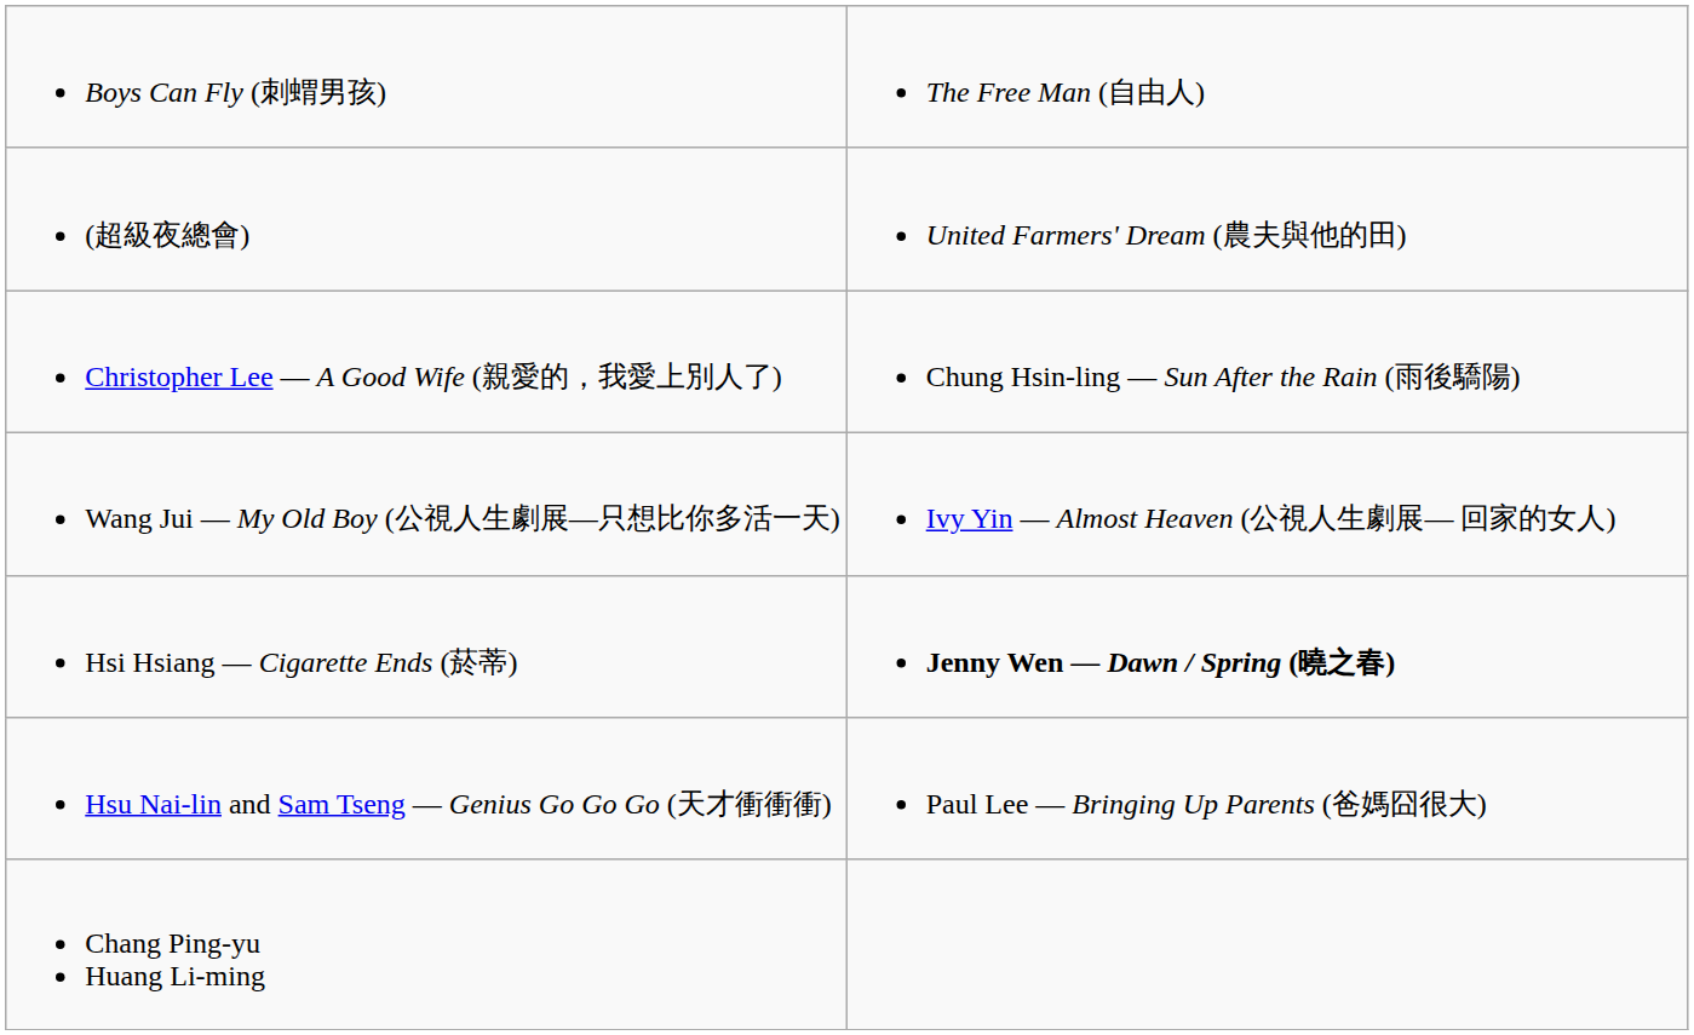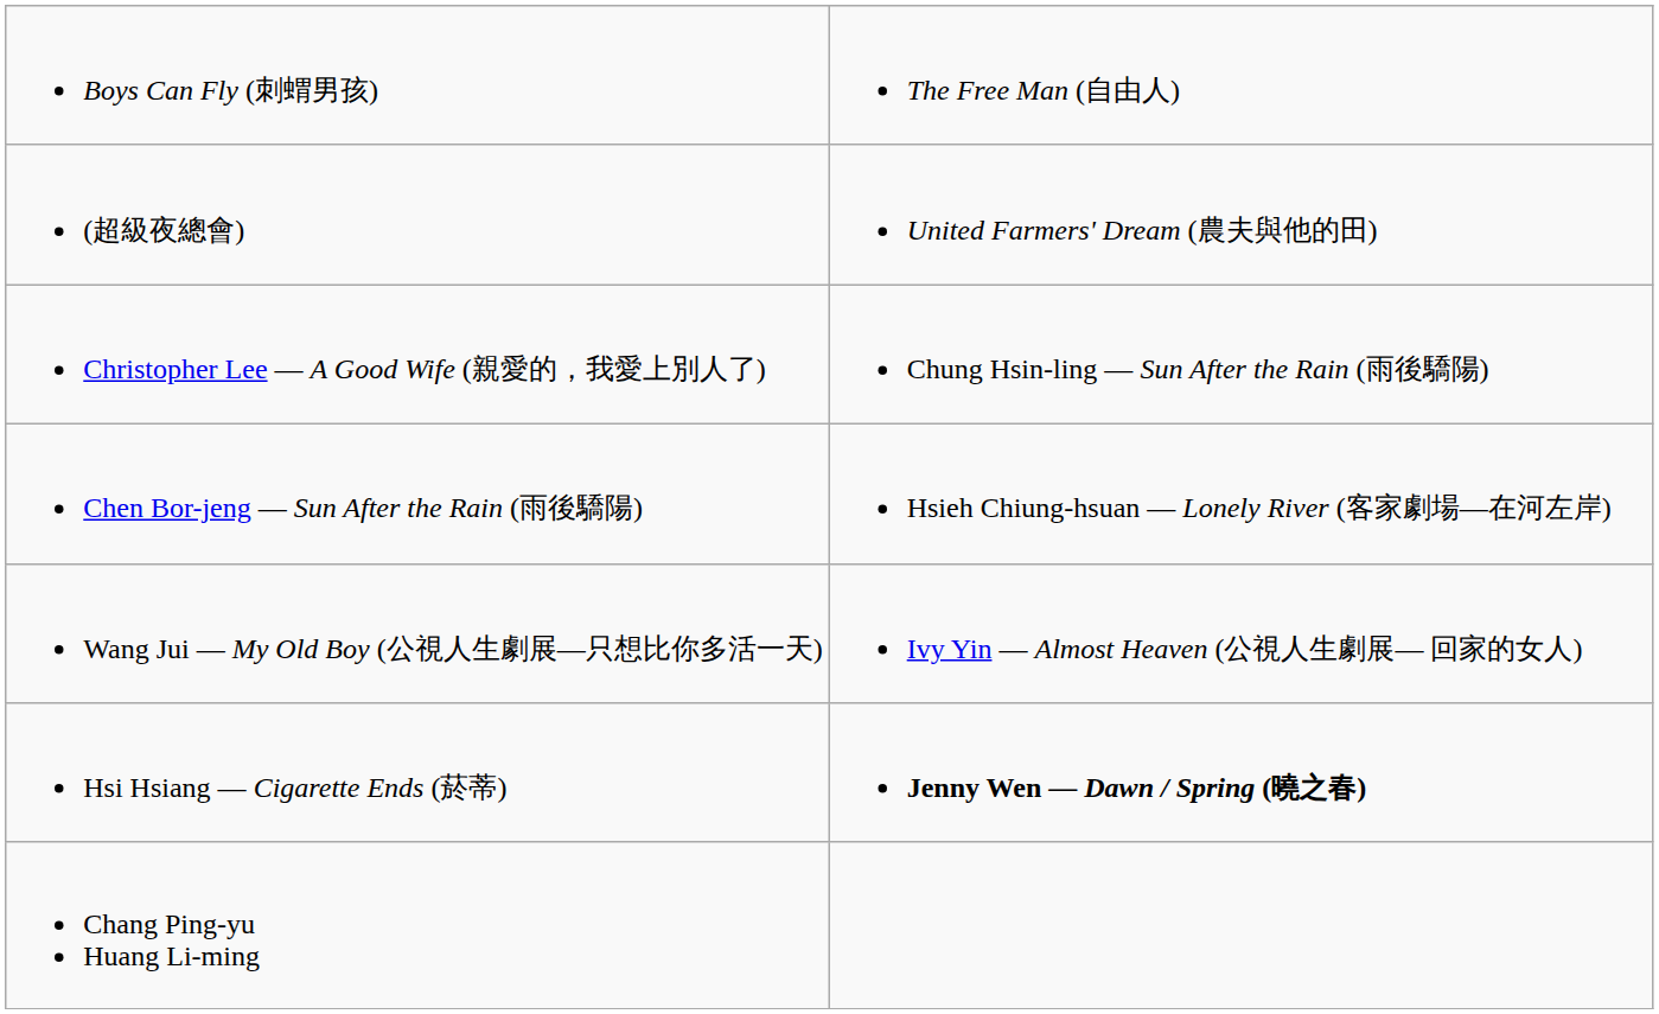+ row: Chen Bor-jeng — Sun After the Rain (雨後驕陽) | Hsieh Chiung-hsuan — Lonely River (客家劇場—在河左岸)
- row: Hsu Nai-lin and Sam Tseng — Genius Go Go Go (天才衝衝衝) | Paul Lee — Bringing Up Parents (爸媽囧很大)
